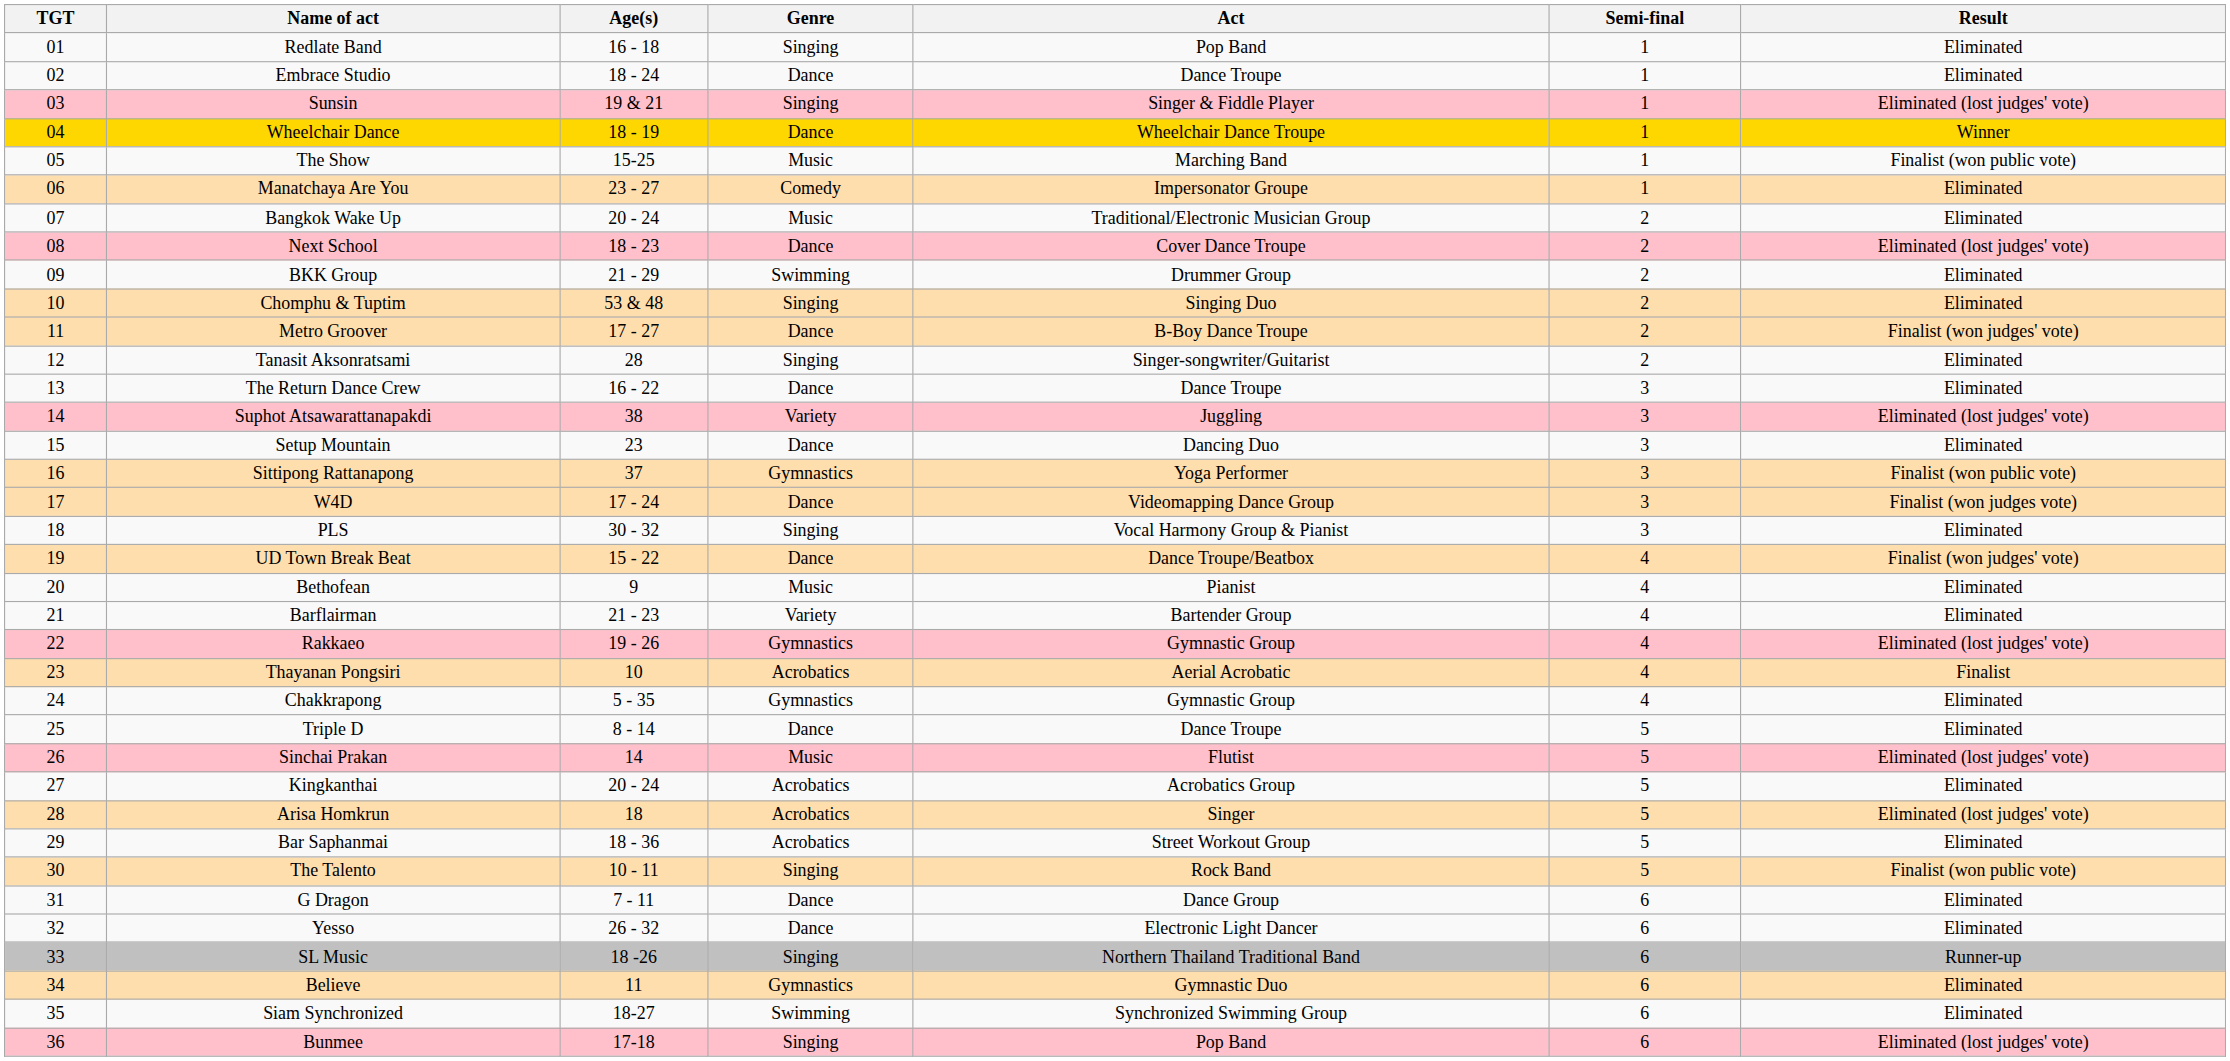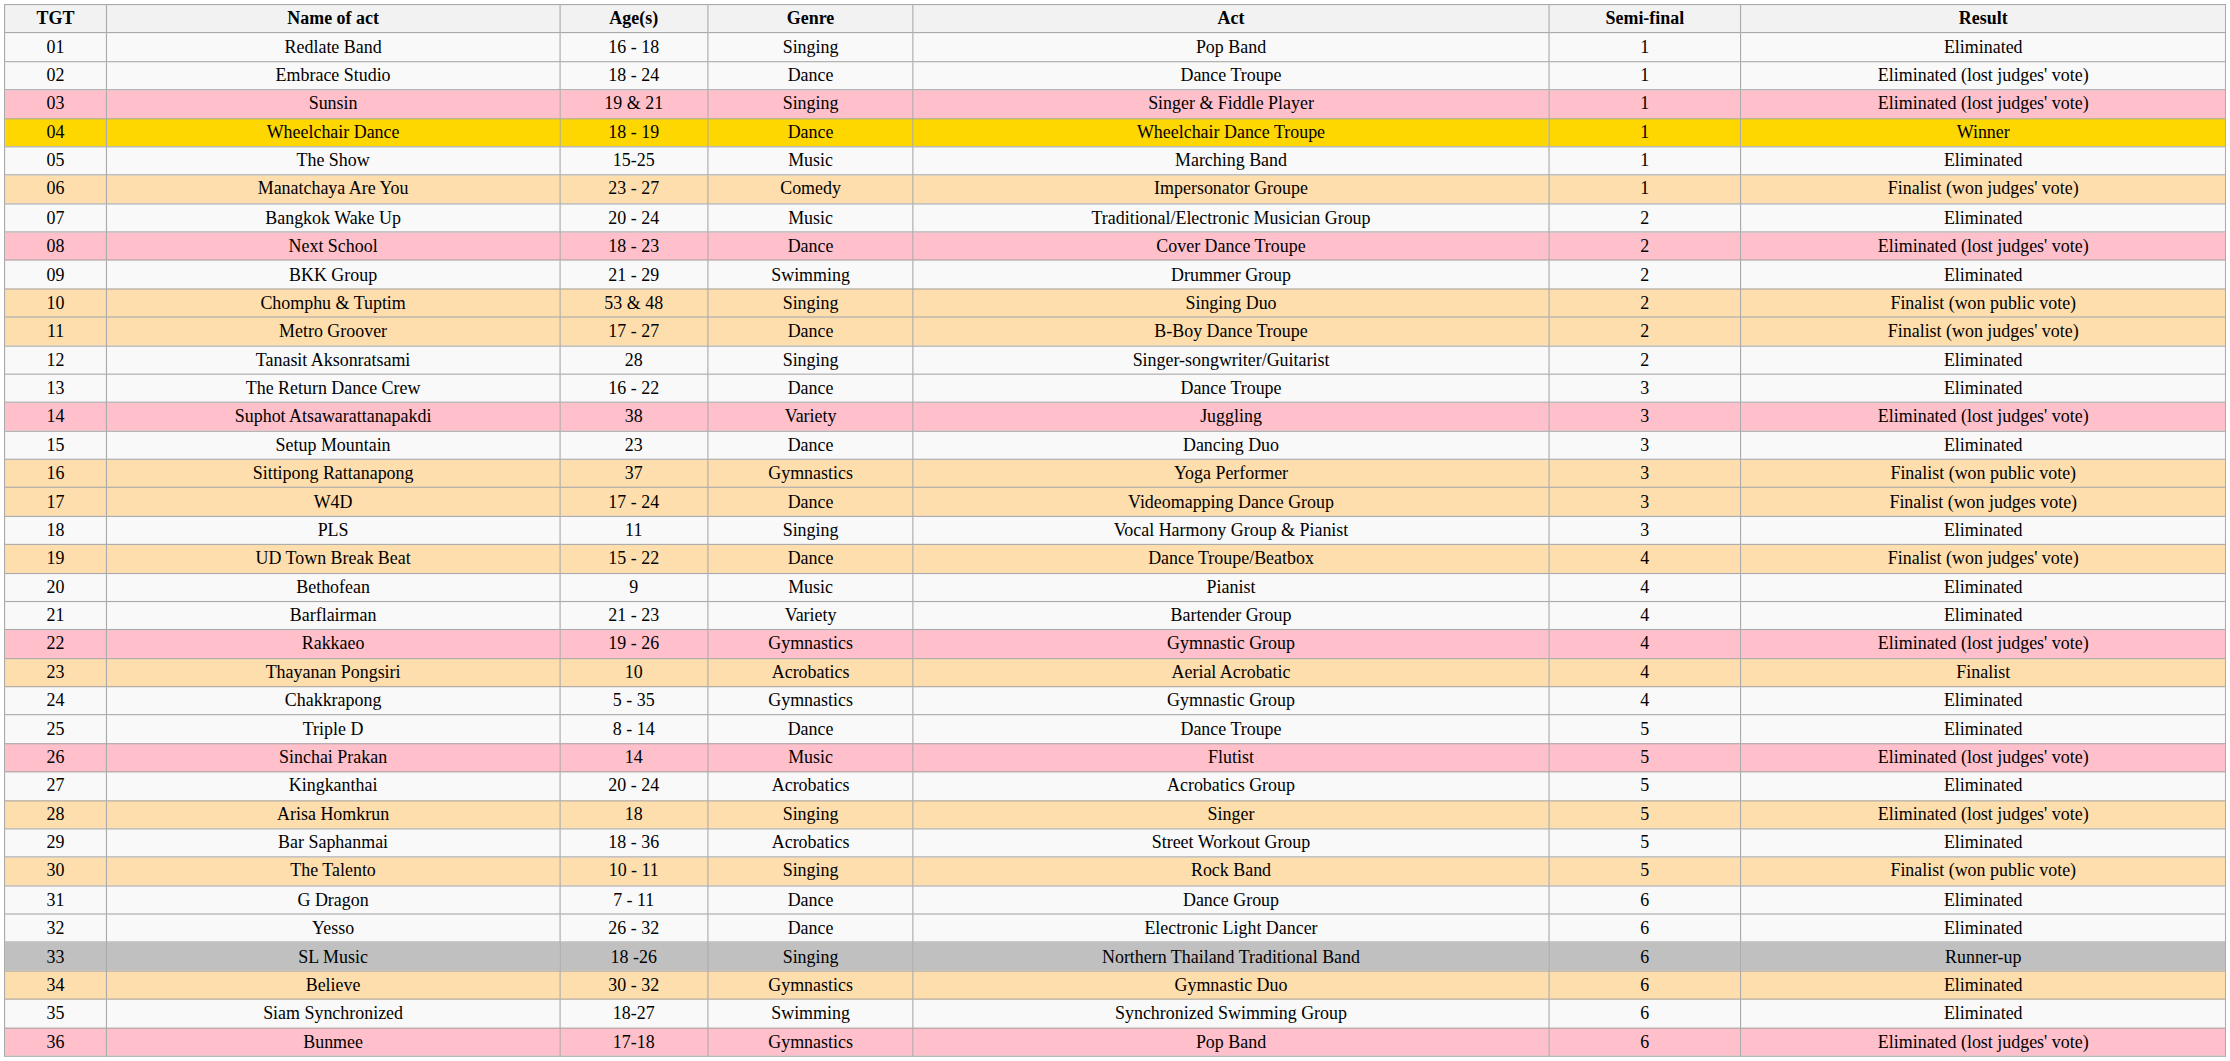Embrace Studio | Result: Eliminated -> Eliminated (lost judges' vote)
The Show | Result: Finalist (won public vote) -> Eliminated
Manatchaya Are You | Result: Eliminated -> Finalist (won judges' vote)
Chomphu & Tuptim | Result: Eliminated -> Finalist (won public vote)
PLS | Age(s): 30 - 32 -> 11
Arisa Homkrun | Genre: Acrobatics -> Singing
Believe | Age(s): 11 -> 30 - 32
Bunmee | Genre: Singing -> Gymnastics
